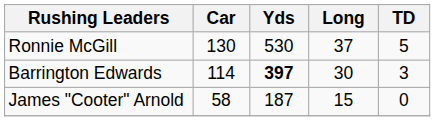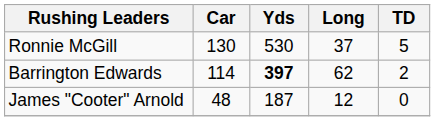Barrington Edwards | Long: 30 -> 62
Barrington Edwards | TD: 3 -> 2
James "Cooter" Arnold | Car: 58 -> 48
James "Cooter" Arnold | Long: 15 -> 12
